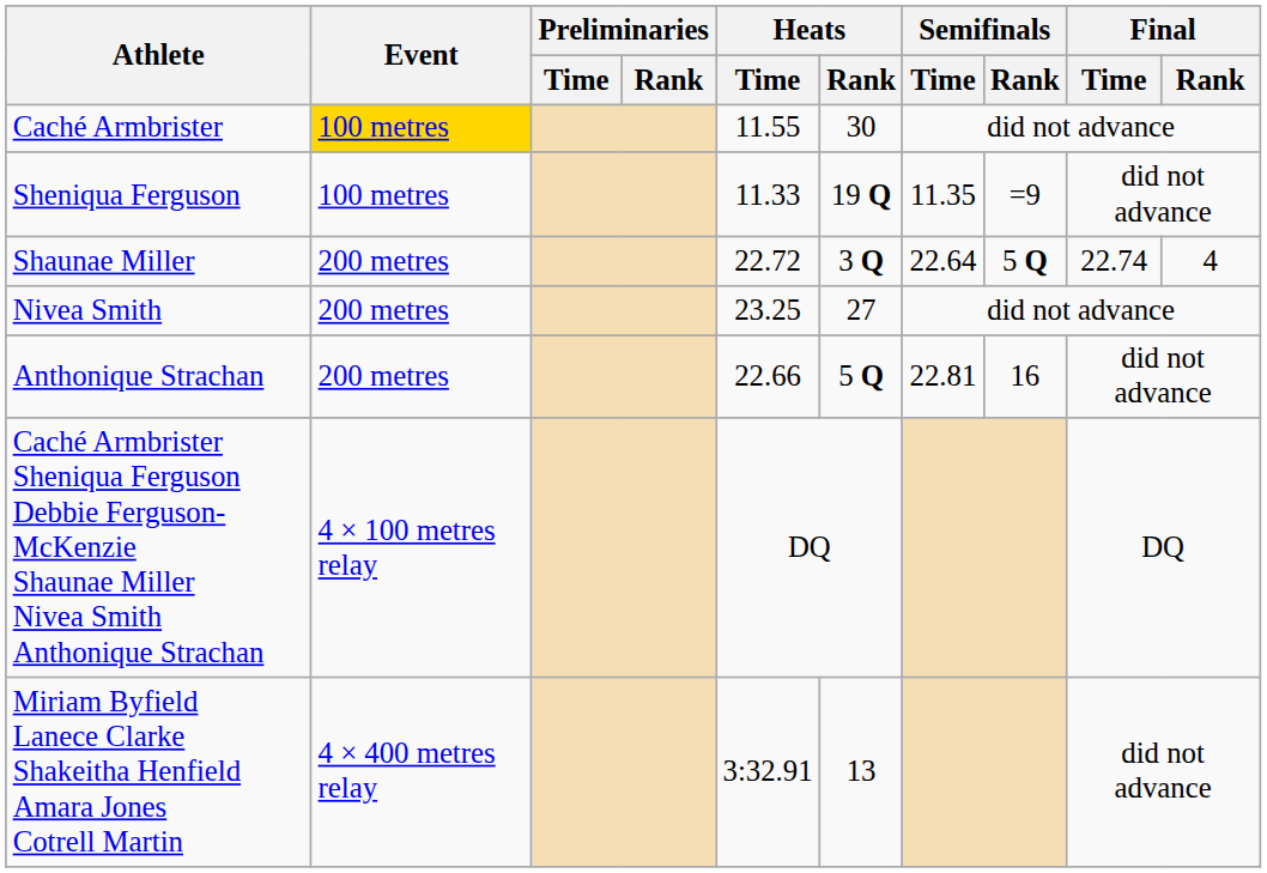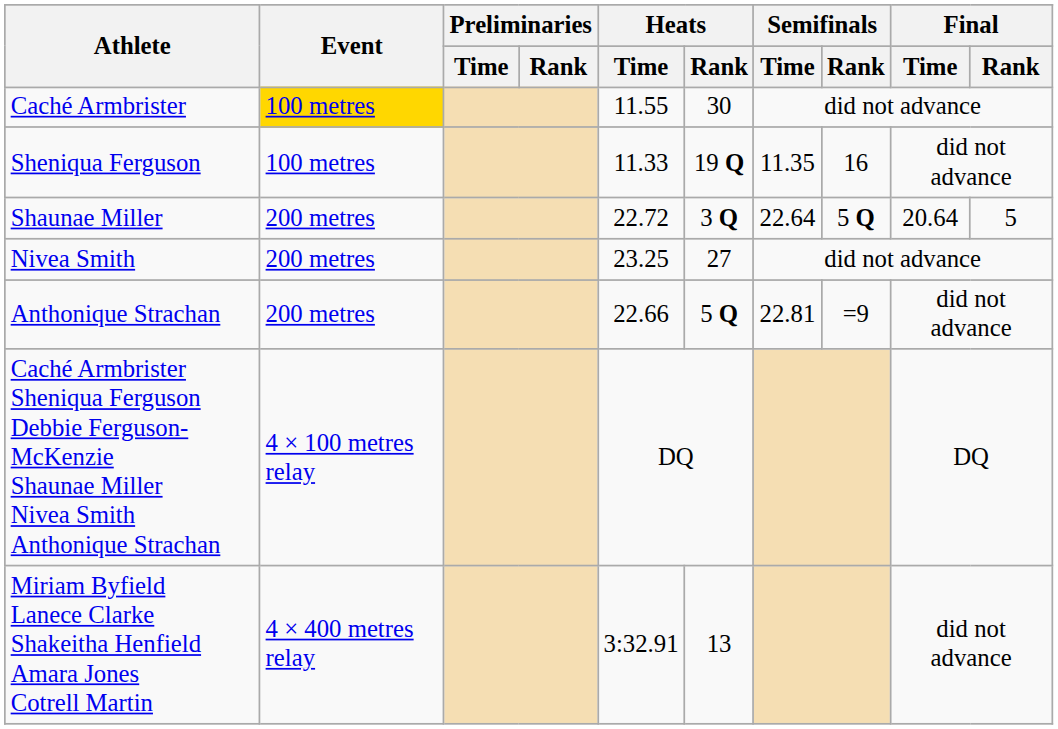Sheniqua Ferguson | Semifinals / Rank: =9 -> 16
Shaunae Miller | Final / Time: 22.74 -> 20.64
Shaunae Miller | Final / Rank: 4 -> 5
Anthonique Strachan | Semifinals / Rank: 16 -> =9
